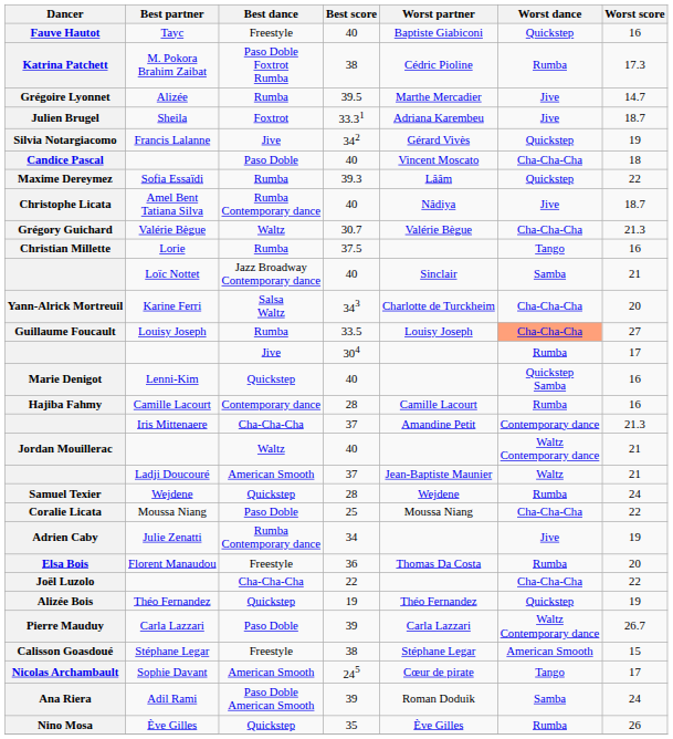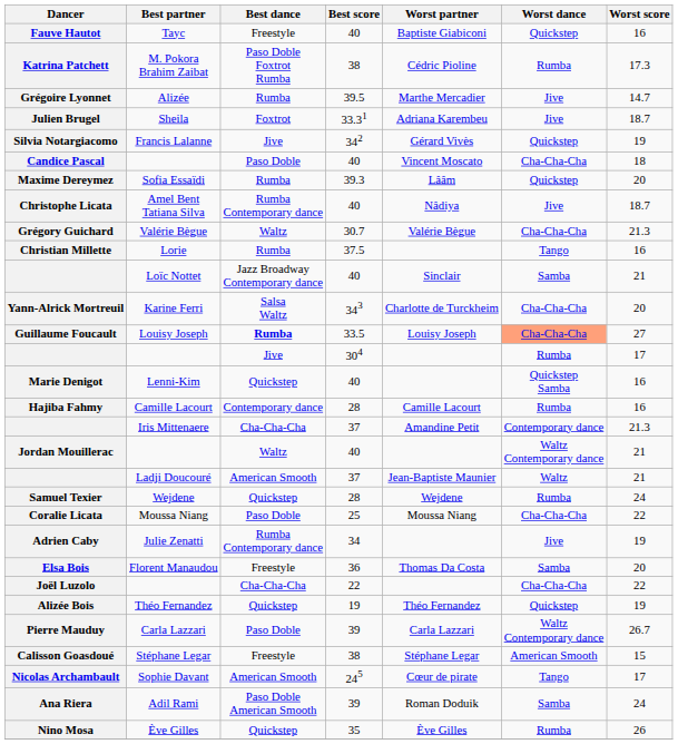Maxime Dereymez | Worst score: 22 -> 20
Guillaume Foucault | Best dance: normal -> bold
Elsa Bois | Worst dance: Rumba -> Samba
